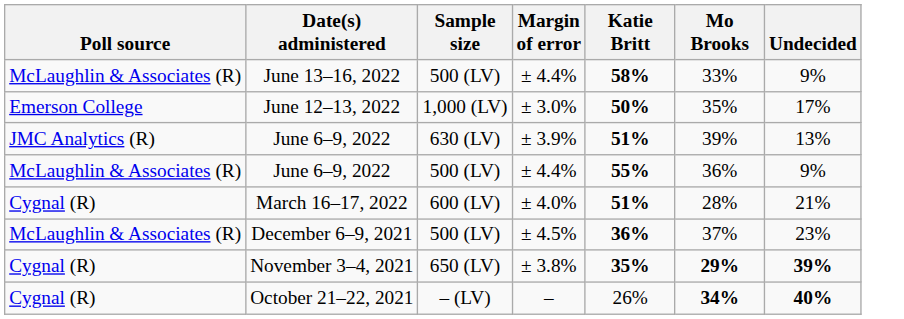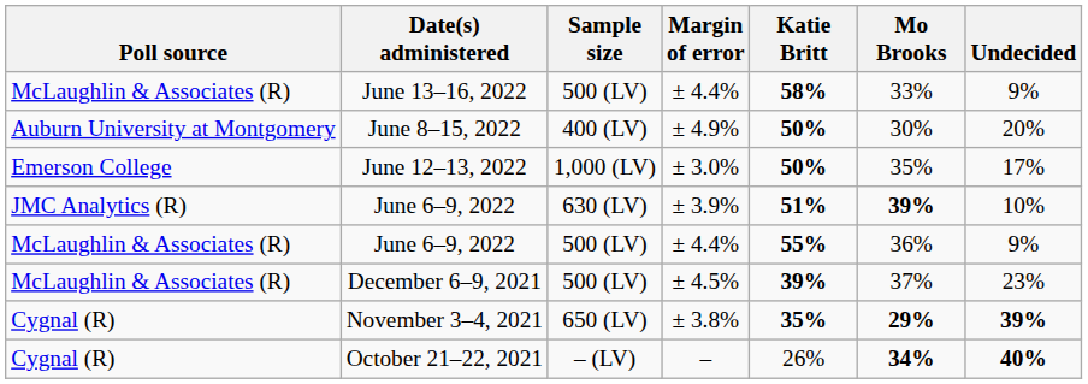+ row: Auburn University at Montgomery | June 8–15, 2022 | 400 (LV) | ± 4.9% | 50% | 30% | 20%
June 6–9, 2022 / ± 3.9% | Mo Brooks: normal -> bold
June 6–9, 2022 / ± 3.9% | Undecided: 13% -> 10%
- row: Cygnal (R) | March 16–17, 2022 | 600 (LV) | ± 4.0% | 51% | 28% | 21%
December 6–9, 2021 | Katie Britt: 36% -> 39%
